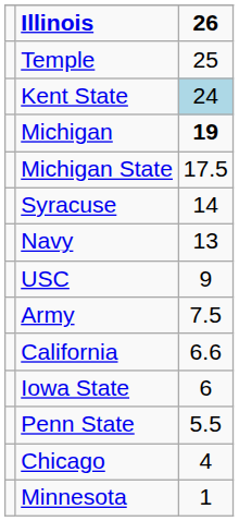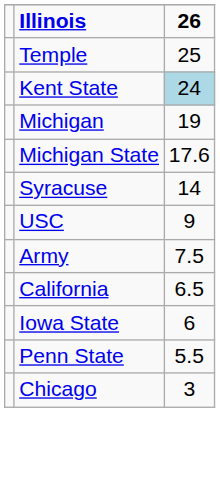Michigan | 26: bold -> normal
Michigan State | 26: 17.5 -> 17.6
- row: Navy | 13
California | 26: 6.6 -> 6.5
Chicago | 26: 4 -> 3
- row: Minnesota | 1
